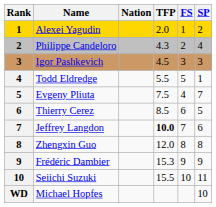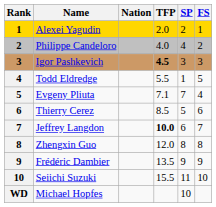columns swapped: SP <-> FS
Philippe Candeloro | TFP: 4.3 -> 4.0
Igor Pashkevich | TFP: normal -> bold
Evgeny Pliuta | TFP: 7.5 -> 7.1
Frédéric Dambier | TFP: 15.3 -> 13.5
